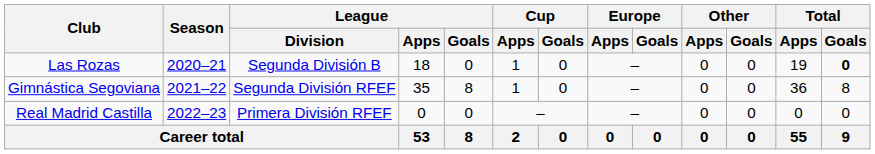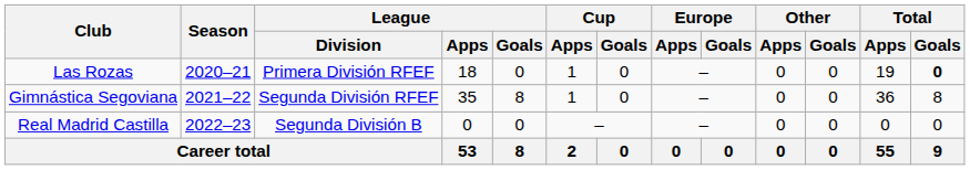Las Rozas | League / Division: Segunda División B -> Primera División RFEF
Real Madrid Castilla | League / Division: Primera División RFEF -> Segunda División B
